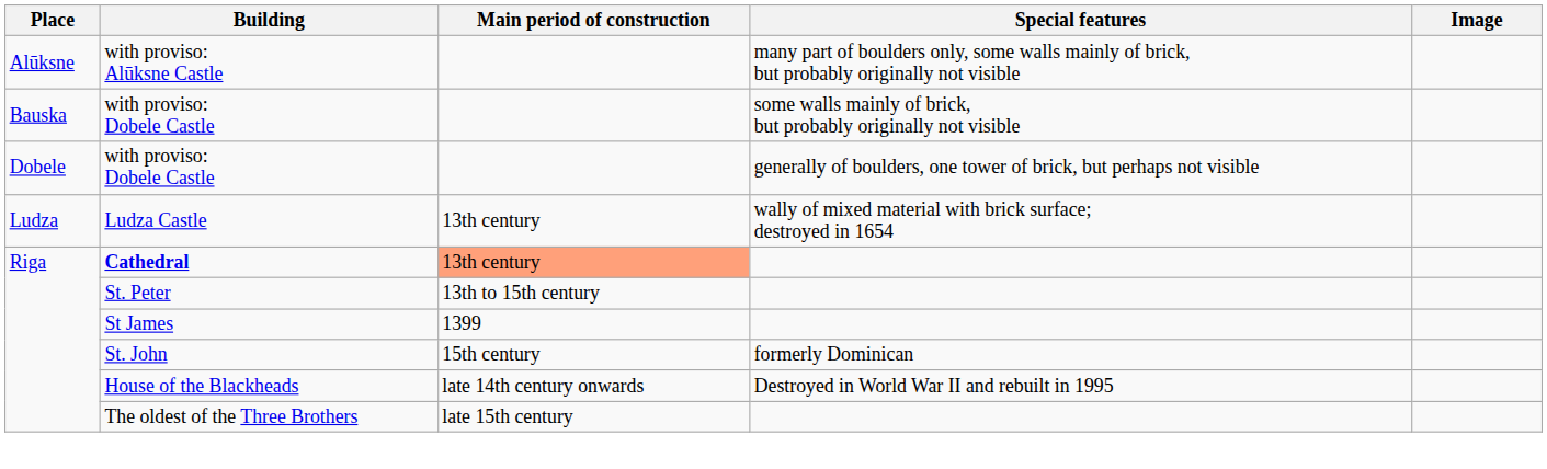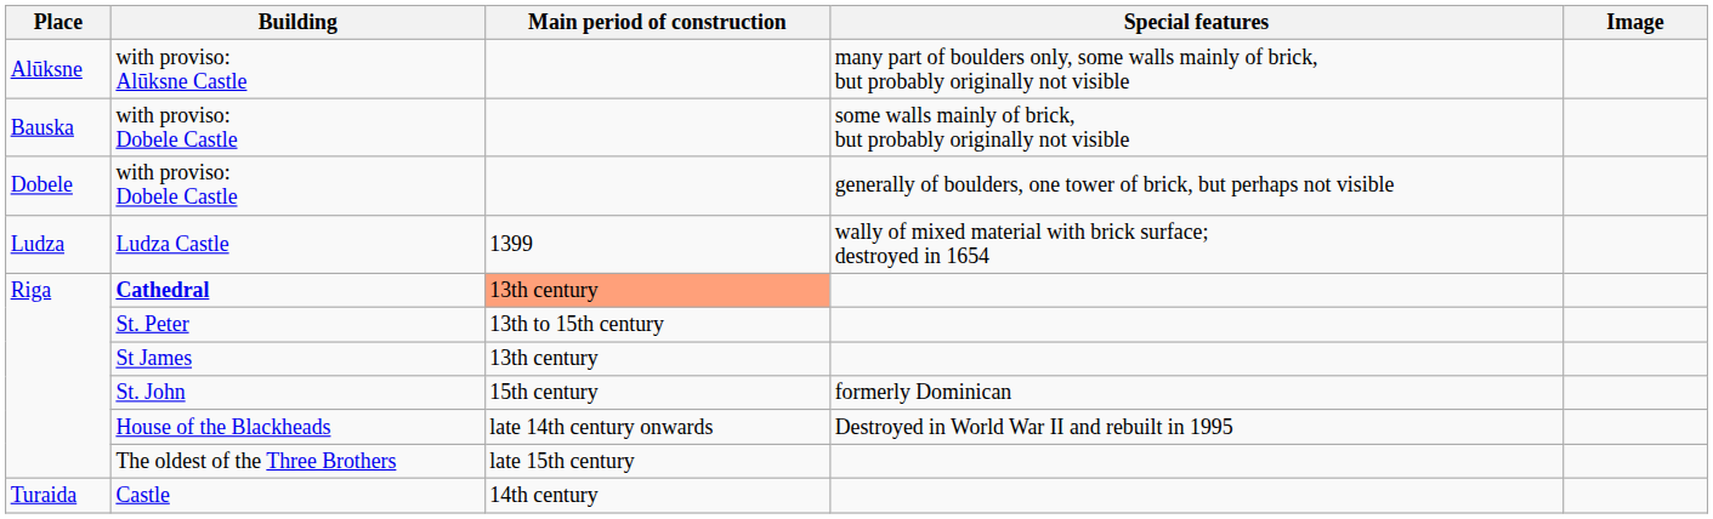Ludza Castle | Main period of construction: 13th century -> 1399
St James | Main period of construction: 1399 -> 13th century
+ row: Turaida | Castle | 14th century
